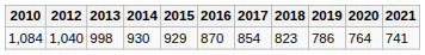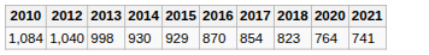- column: 2019 | 786
